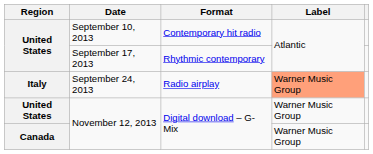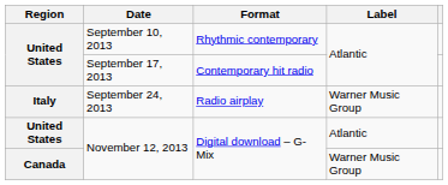September 10, 2013 | Format: Contemporary hit radio -> Rhythmic contemporary
September 17, 2013 | Format: Rhythmic contemporary -> Contemporary hit radio
September 24, 2013 | Label: lightsalmon background -> no background
United States / November 12, 2013 | Label: Warner Music Group -> Atlantic
